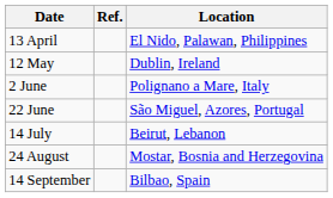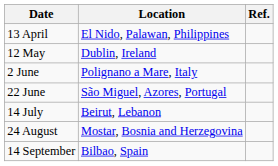columns swapped: Location <-> Ref.
